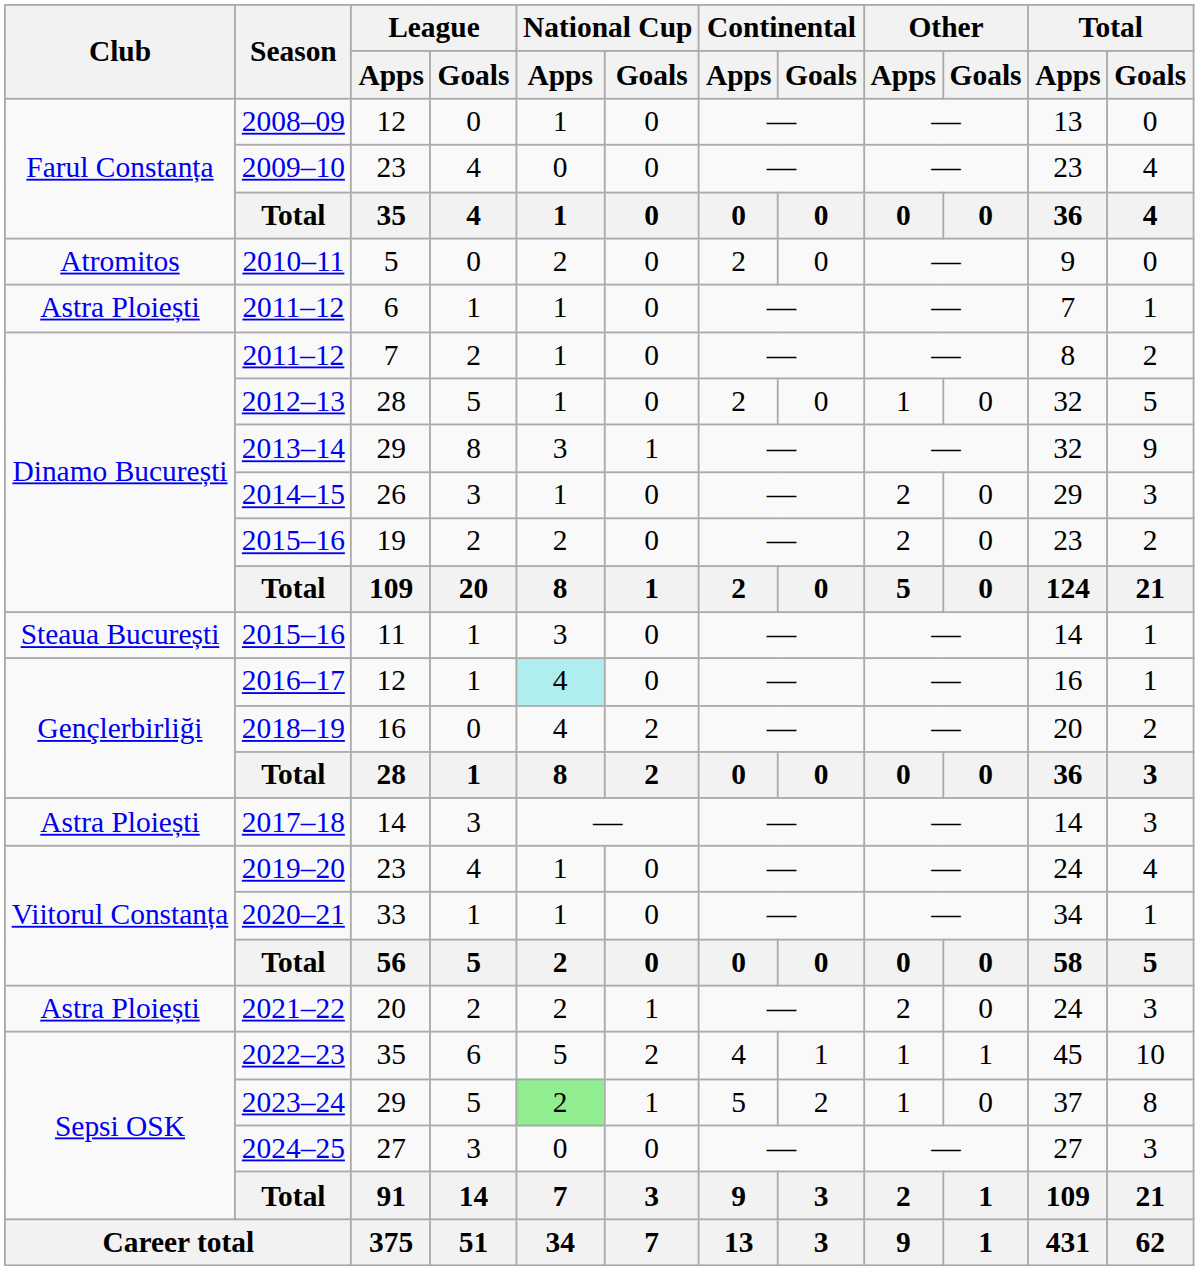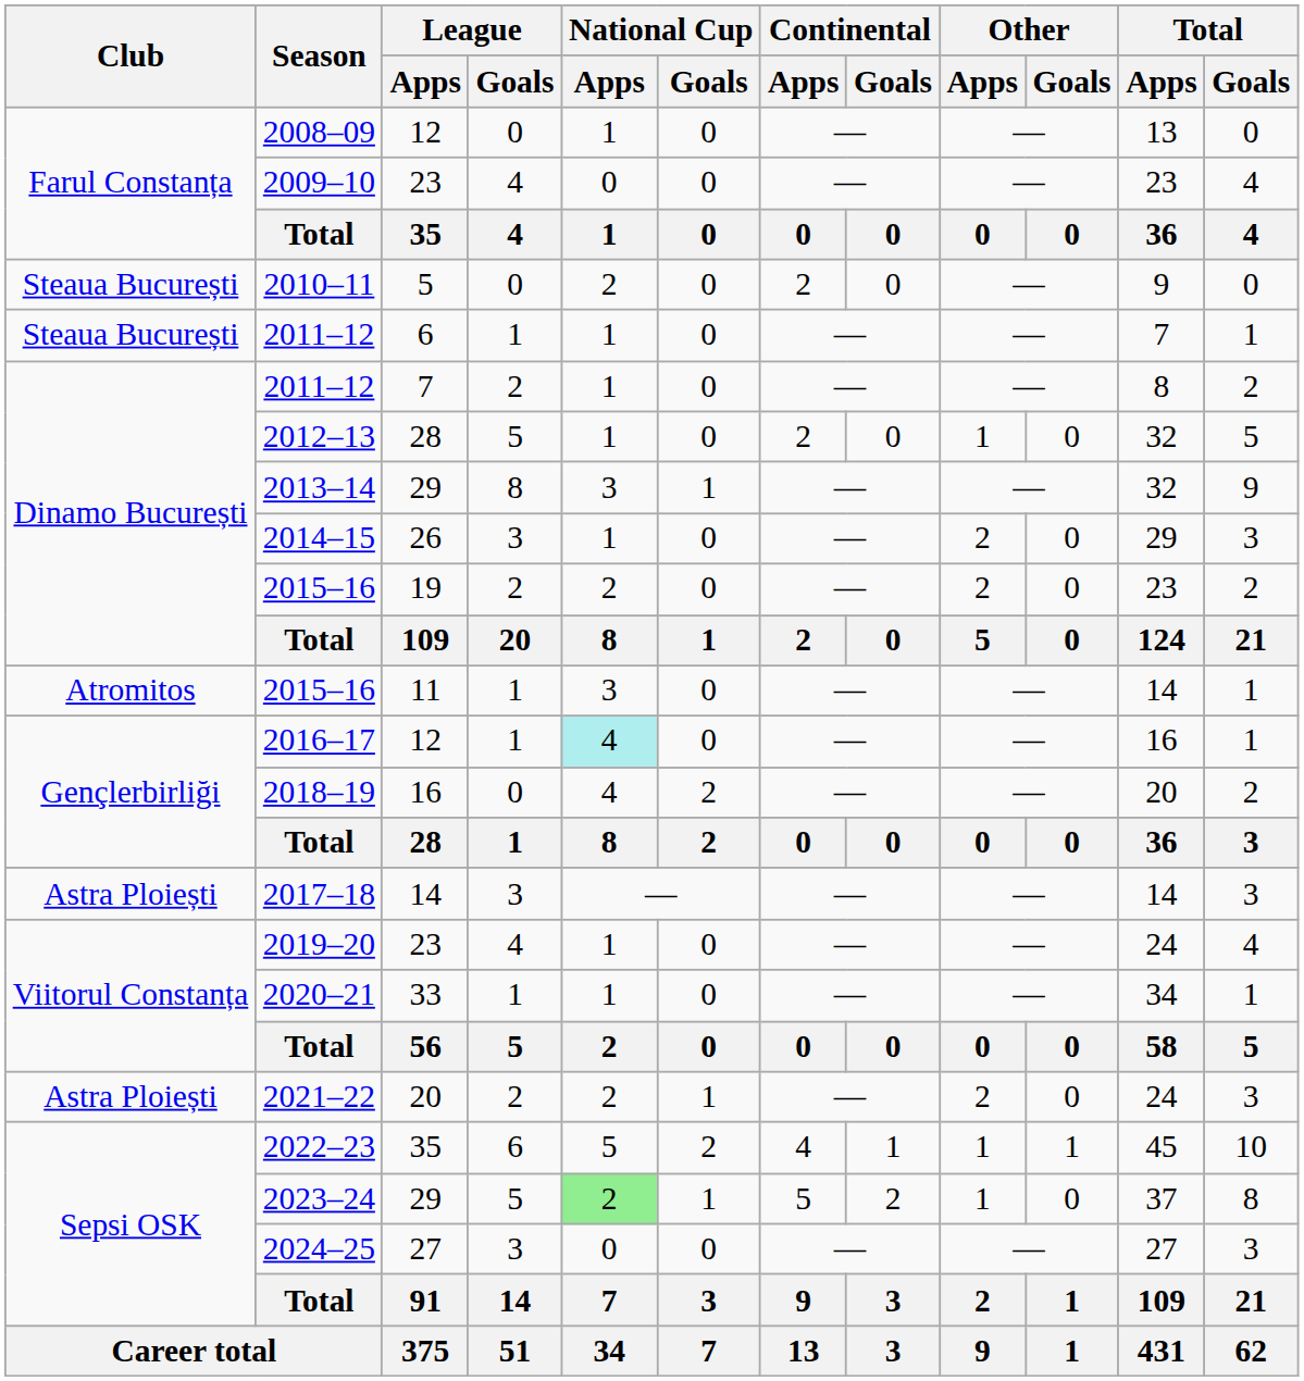2010–11 | Club: Atromitos -> Steaua București
2011–12 / 6 | Club: Astra Ploiești -> Steaua București
2015–16 / 11 | Club: Steaua București -> Atromitos
